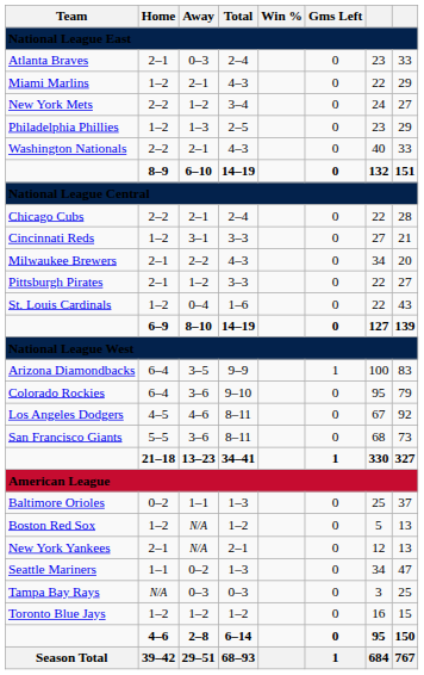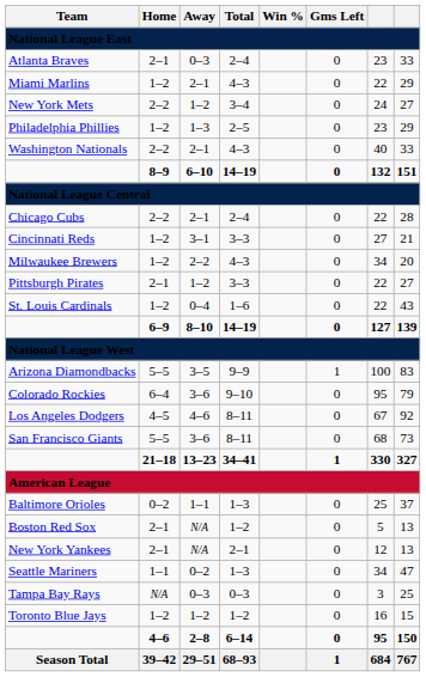Milwaukee Brewers | Home: 2–1 -> 1–2
Arizona Diamondbacks | Home: 6–4 -> 5–5
Boston Red Sox | Home: 1–2 -> 2–1
